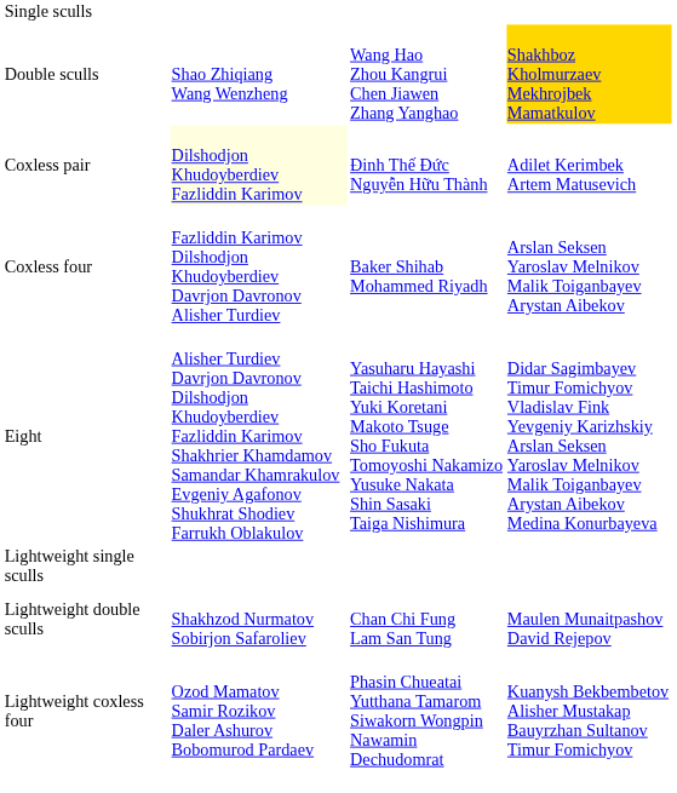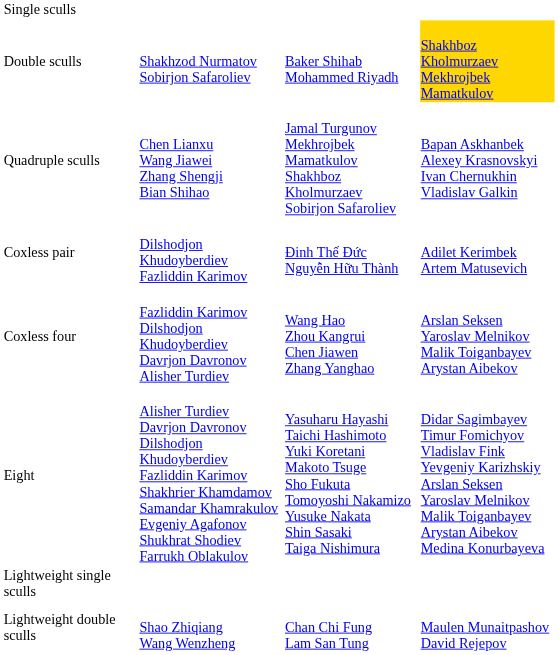Double sculls | column 2: Shao Zhiqiang Wang Wenzheng -> Shakhzod Nurmatov Sobirjon Safaroliev
Double sculls | column 3: Wang Hao Zhou Kangrui Chen Jiawen Zhang Yanghao -> Baker Shihab Mohammed Riyadh
+ row: Quadruple sculls | Chen Lianxu Wang Jiawei Zhang Shengji Bian Shihao | Jamal Turgunov Mekhrojbek Mamatkulov Shakhboz Kholmurzaev Sobirjon Safaroliev | Bapan Askhanbek Alexey Krasnovskyi Ivan Chernukhin Vladislav Galkin
Coxless pair | column 2: lightyellow background -> no background
Coxless four | column 3: Baker Shihab Mohammed Riyadh -> Wang Hao Zhou Kangrui Chen Jiawen Zhang Yanghao
Lightweight double sculls | column 2: Shakhzod Nurmatov Sobirjon Safaroliev -> Shao Zhiqiang Wang Wenzheng
- row: Lightweight coxless four | Ozod Mamatov Samir Rozikov Daler Ashurov Bobomurod Pardaev | Phasin Chueatai Yutthana Tamarom Siwakorn Wongpin Nawamin Dechudomrat | Kuanysh Bekbembetov Alisher Mustakap Bauyrzhan Sultanov Timur Fomichyov
